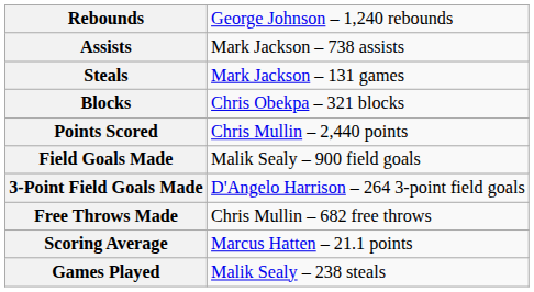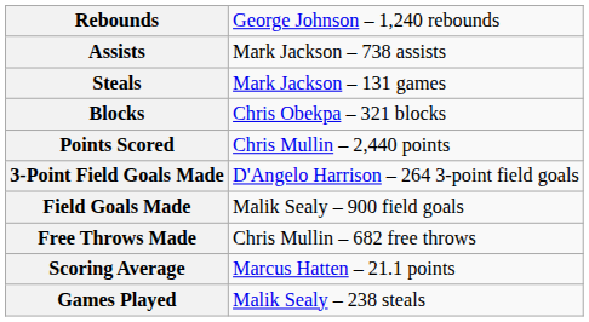rows swapped: Field Goals Made <-> 3-Point Field Goals Made
